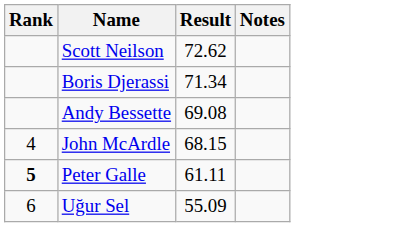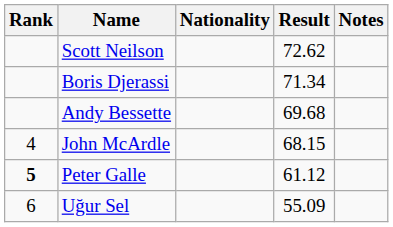+ column: Nationality
Andy Bessette | Result: 69.08 -> 69.68
Peter Galle | Result: 61.11 -> 61.12
